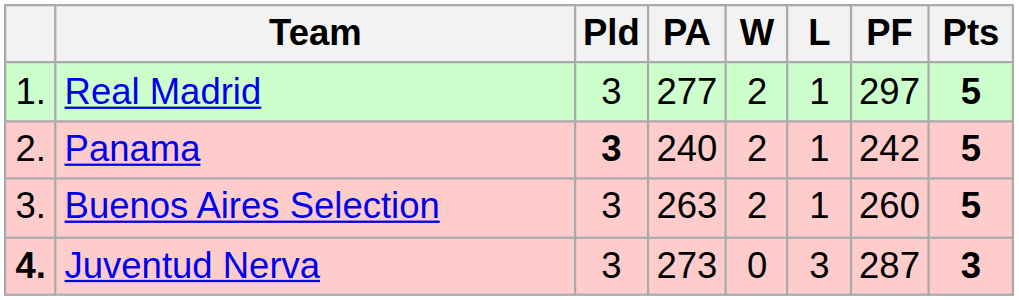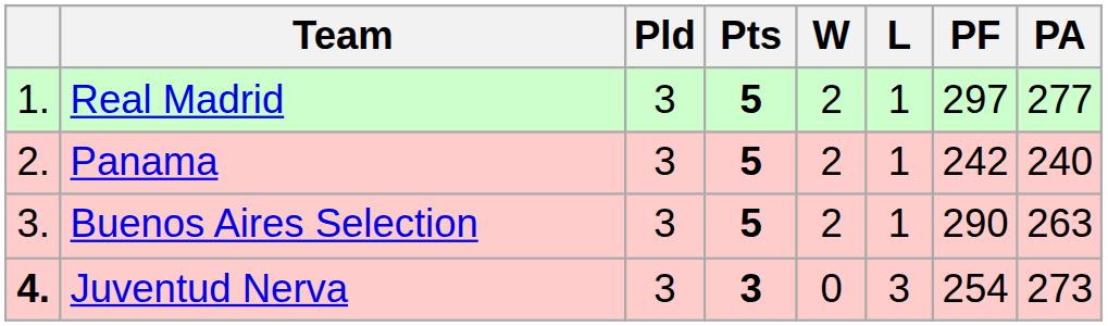columns swapped: Pts <-> PA
Panama | Pld: bold -> normal
Buenos Aires Selection | PF: 260 -> 290
Juventud Nerva | PF: 287 -> 254
